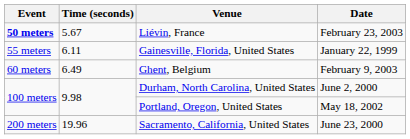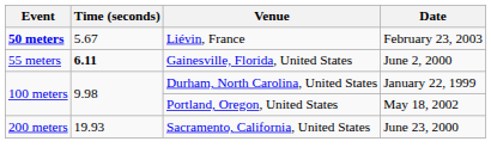Gainesville, Florida, United States | Time (seconds): normal -> bold
Gainesville, Florida, United States | Date: January 22, 1999 -> June 2, 2000
- row: 60 meters | 6.49 | Ghent, Belgium | February 9, 2003
Durham, North Carolina, United States | Date: June 2, 2000 -> January 22, 1999
Sacramento, California, United States | Time (seconds): 19.96 -> 19.93
